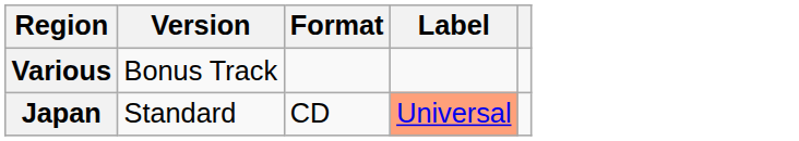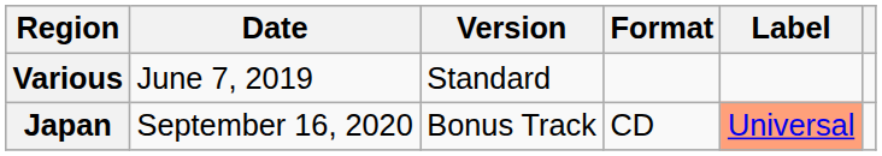+ column: Date | June 7, 2019 | September 16, 2020
Various | Version: Bonus Track -> Standard
Japan | Version: Standard -> Bonus Track
